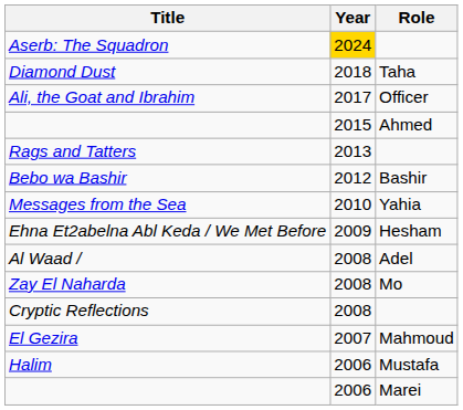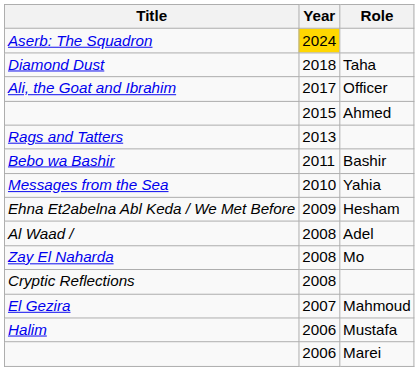Bebo wa Bashir | Year: 2012 -> 2011
